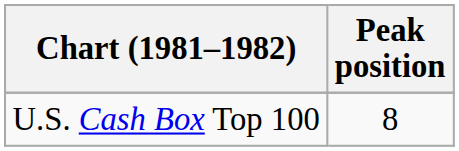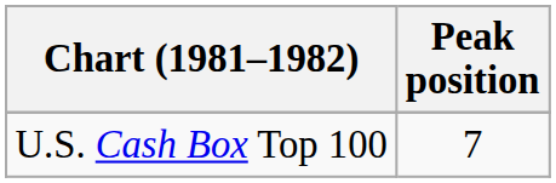U.S. Cash Box Top 100 | Peak position: 8 -> 7
